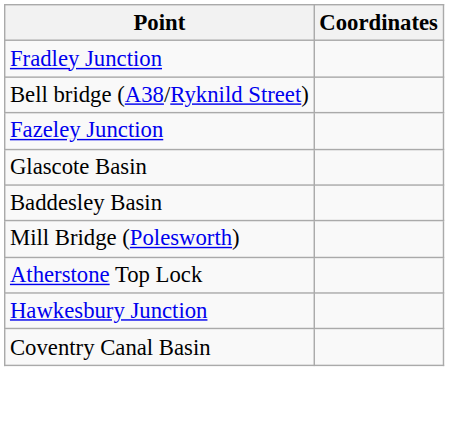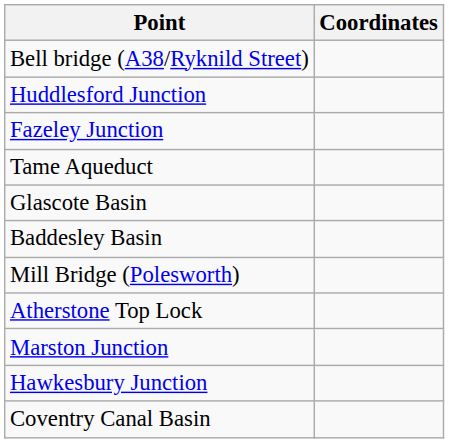- row: Fradley Junction
+ row: Huddlesford Junction
+ row: Tame Aqueduct
+ row: Marston Junction
